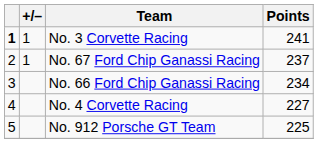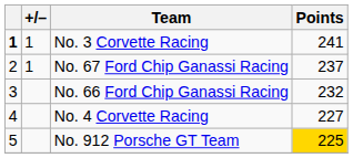No. 66 Ford Chip Ganassi Racing | Points: 234 -> 232
No. 912 Porsche GT Team | Points: no background -> gold background
